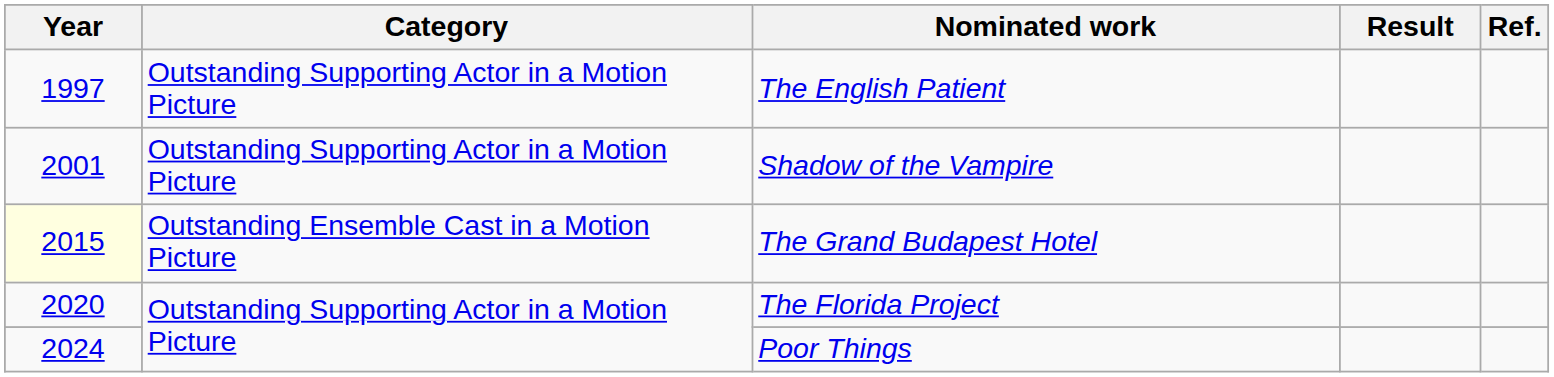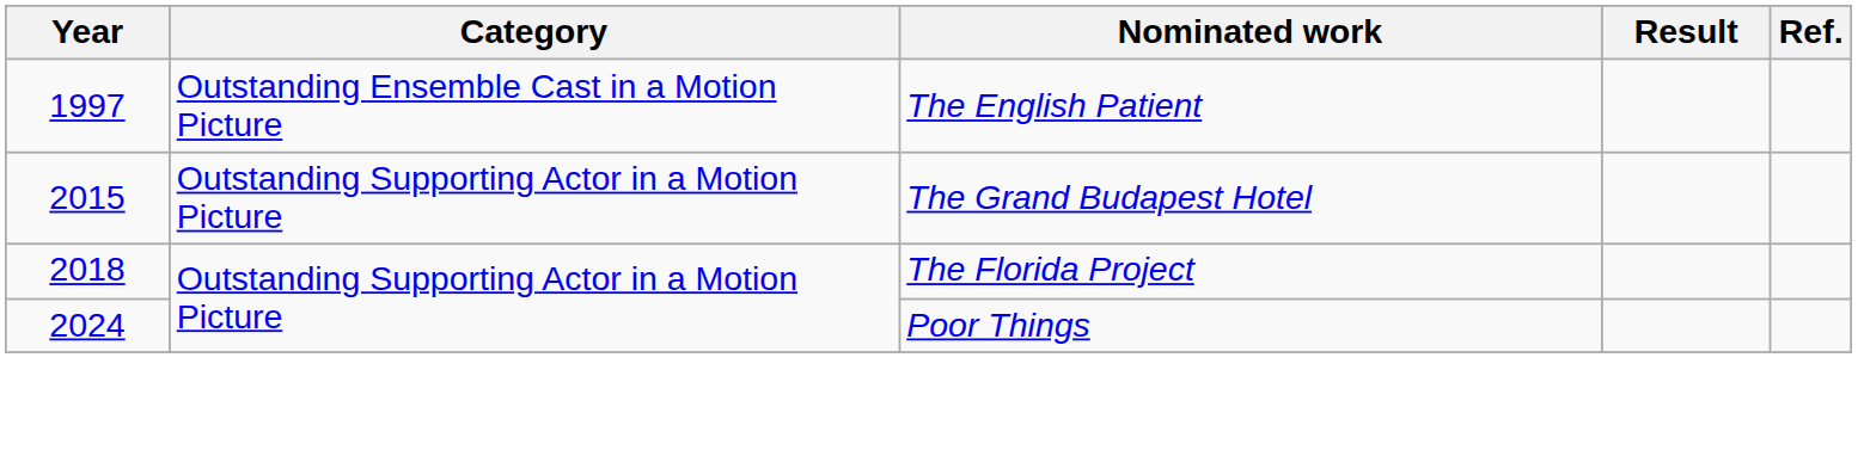The English Patient | Category: Outstanding Supporting Actor in a Motion Picture -> Outstanding Ensemble Cast in a Motion Picture
- row: 2001 | Outstanding Supporting Actor in a Motion Picture | Shadow of the Vampire
The Grand Budapest Hotel | Year: lightyellow background -> no background
The Grand Budapest Hotel | Category: Outstanding Ensemble Cast in a Motion Picture -> Outstanding Supporting Actor in a Motion Picture
The Florida Project | Year: 2020 -> 2018
